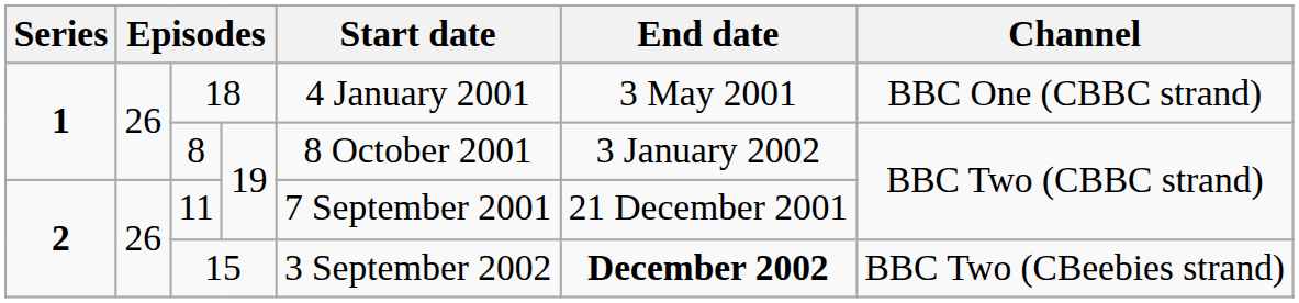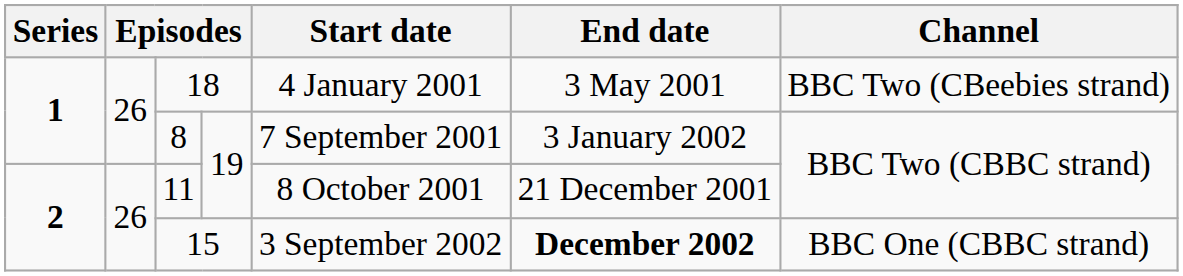18 | Channel: BBC One (CBBC strand) -> BBC Two (CBeebies strand)
8 | Start date: 8 October 2001 -> 7 September 2001
11 | Start date: 7 September 2001 -> 8 October 2001
15 | Channel: BBC Two (CBeebies strand) -> BBC One (CBBC strand)
